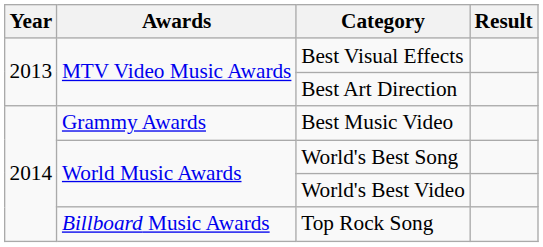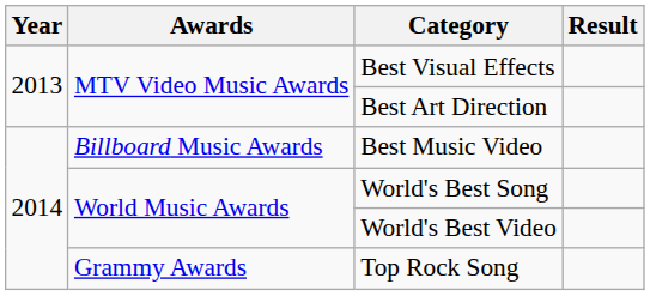Best Music Video | Awards: Grammy Awards -> Billboard Music Awards
Top Rock Song | Awards: Billboard Music Awards -> Grammy Awards
